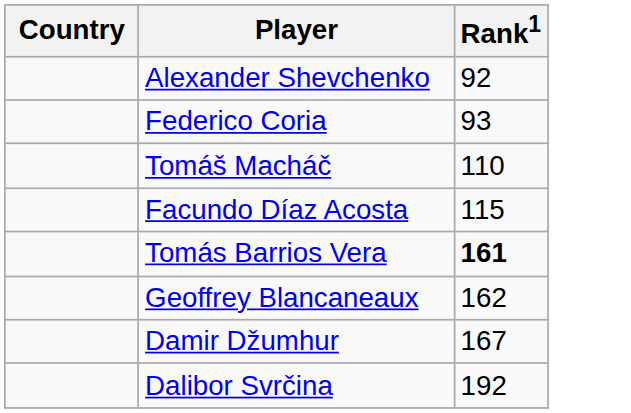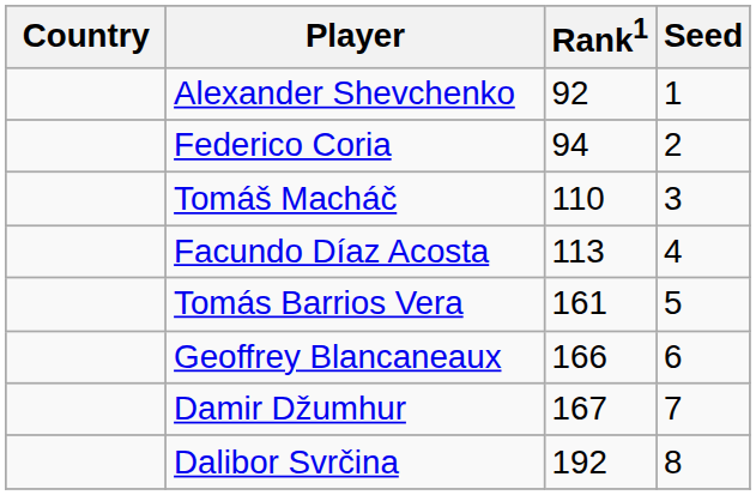+ column: Seed | 1 | 2 | 3 | 4 | 5 | 6 | 7 | 8
Federico Coria | Rank1: 93 -> 94
Facundo Díaz Acosta | Rank1: 115 -> 113
Tomás Barrios Vera | Rank1: bold -> normal
Geoffrey Blancaneaux | Rank1: 162 -> 166
